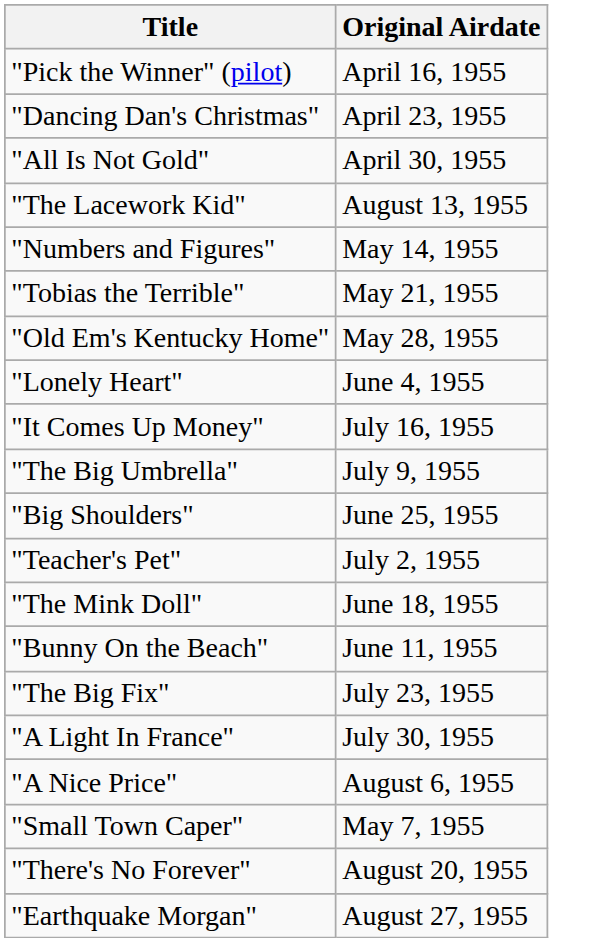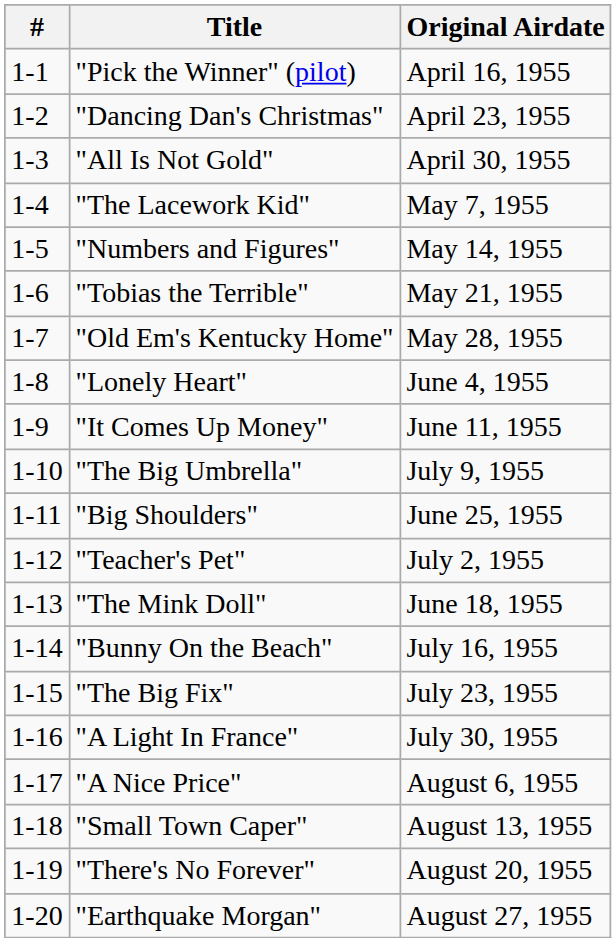+ column: # | 1-1 | 1-2 | 1-3 | 1-4 | 1-5 | 1-6 | 1-7 | 1-8 | 1-9 | 1-10 | 1-11 | 1-12 | 1-13 | 1-14 | 1-15 | 1-16 | 1-17 | 1-18 | 1-19 | 1-20
"The Lacework Kid" | Original Airdate: August 13, 1955 -> May 7, 1955
"It Comes Up Money" | Original Airdate: July 16, 1955 -> June 11, 1955
"Bunny On the Beach" | Original Airdate: June 11, 1955 -> July 16, 1955
"Small Town Caper" | Original Airdate: May 7, 1955 -> August 13, 1955
